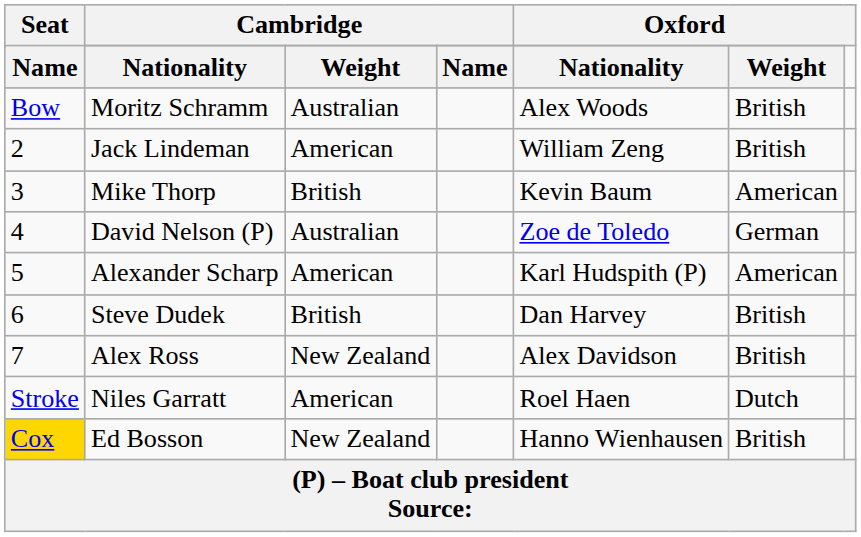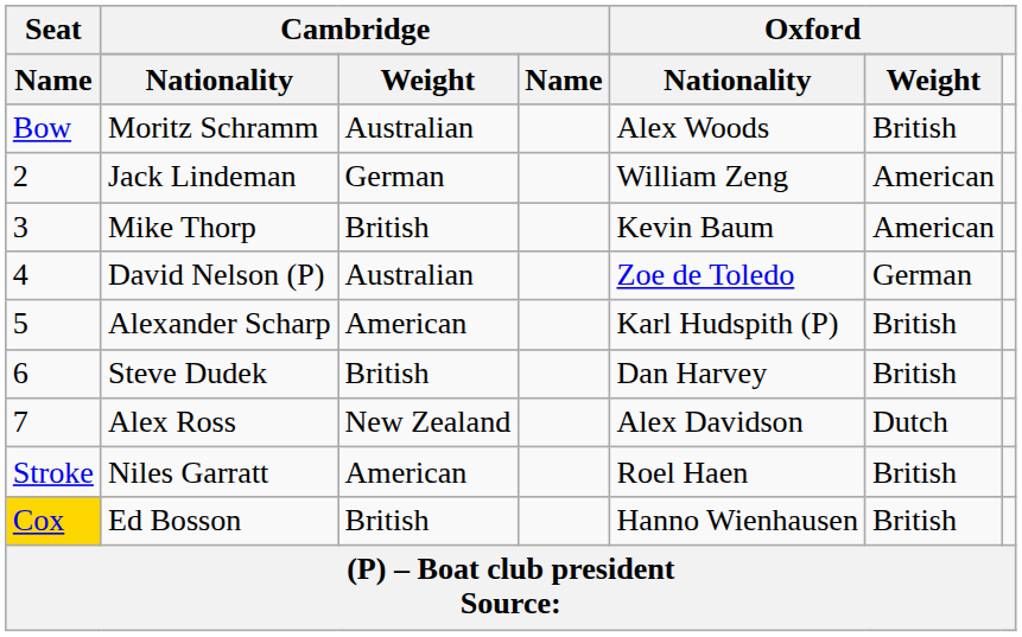Jack Lindeman | column 3: American -> German
Jack Lindeman | column 6: British -> American
Alexander Scharp | column 6: American -> British
Alex Ross | column 6: British -> Dutch
Niles Garratt | column 6: Dutch -> British
Ed Bosson | column 3: New Zealand -> British
